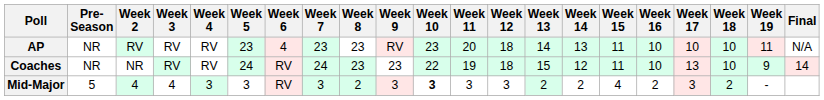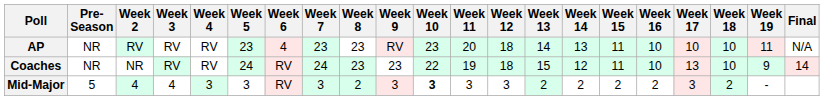Mid-Major | Week 15: 4 -> 2
